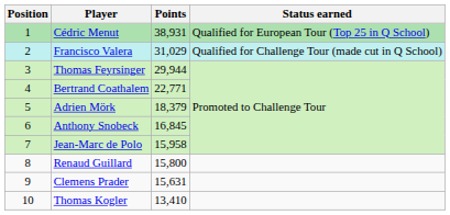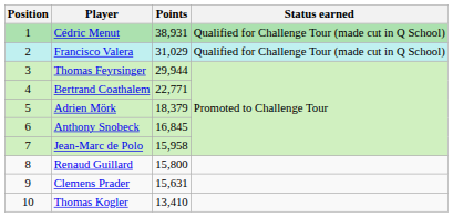Cédric Menut | Status earned: Qualified for European Tour (Top 25 in Q School) -> Qualified for Challenge Tour (made cut in Q School)
